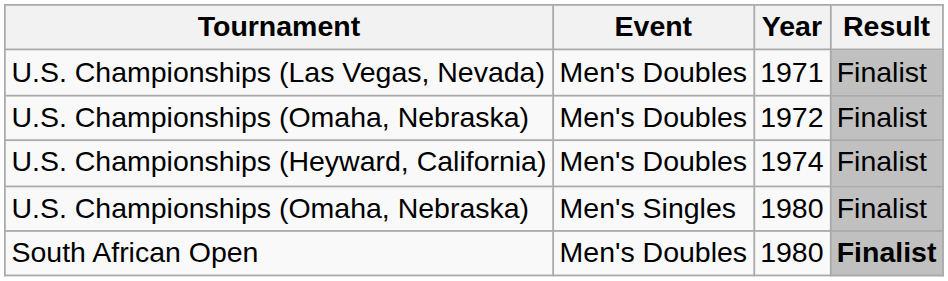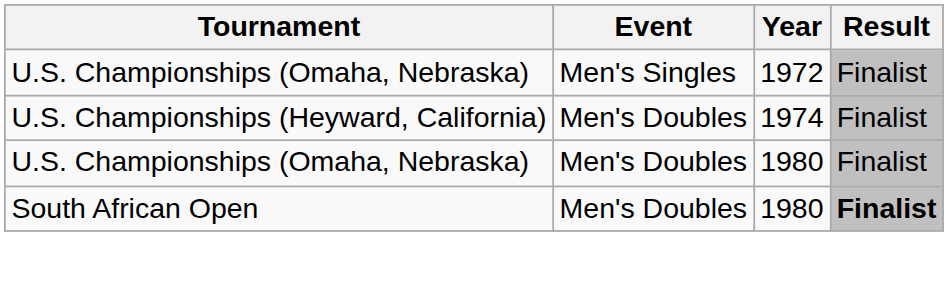- row: U.S. Championships (Las Vegas, Nevada) | Men's Doubles | 1971 | Finalist
U.S. Championships (Omaha, Nebraska) / 1972 | Event: Men's Doubles -> Men's Singles
U.S. Championships (Omaha, Nebraska) / 1980 | Event: Men's Singles -> Men's Doubles
